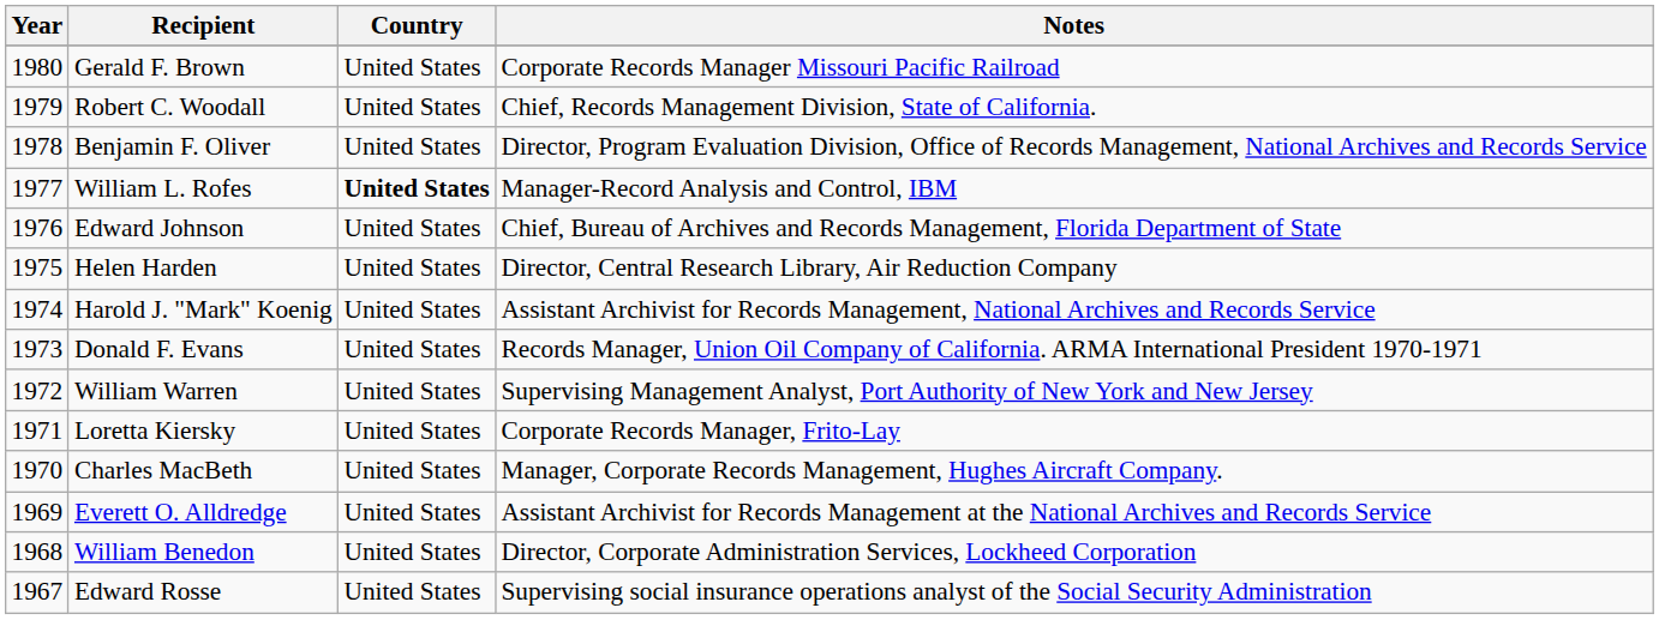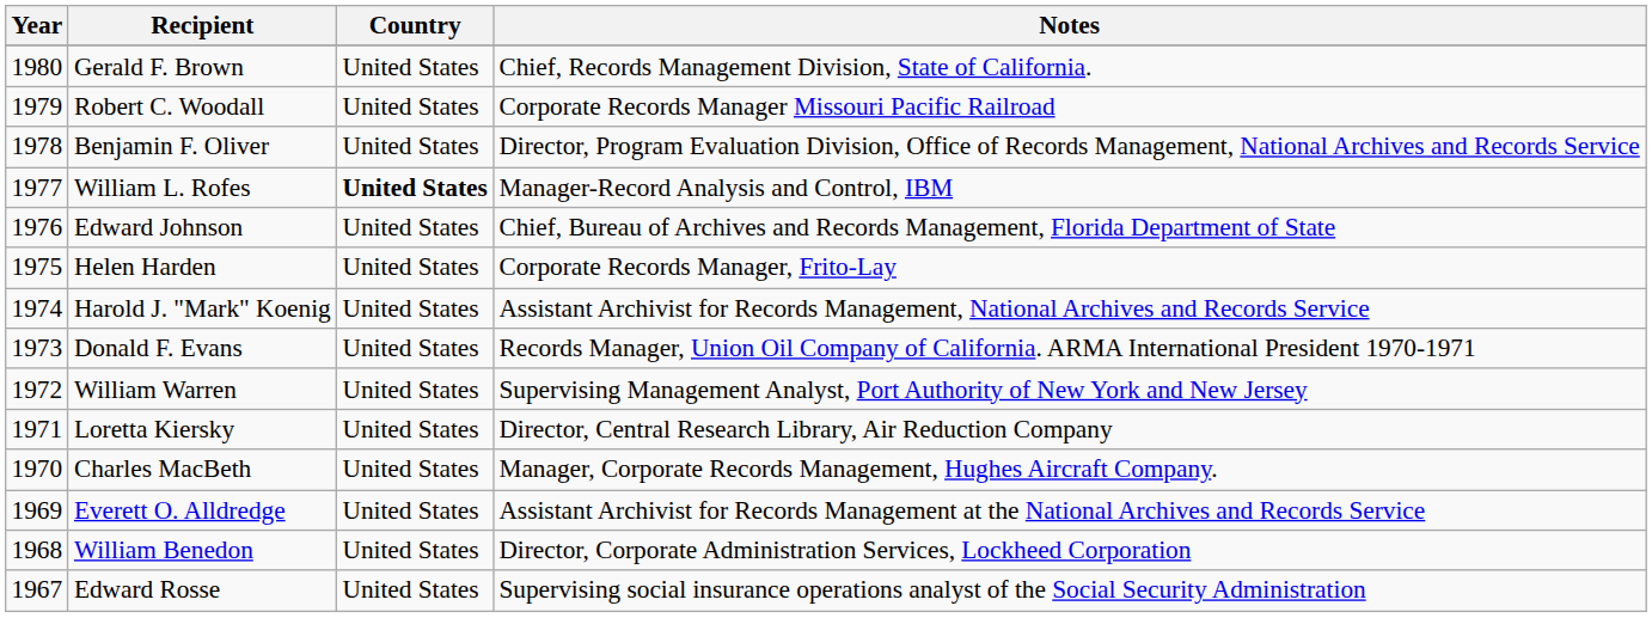Gerald F. Brown | Notes: Corporate Records Manager Missouri Pacific Railroad -> Chief, Records Management Division, State of California.
Robert C. Woodall | Notes: Chief, Records Management Division, State of California. -> Corporate Records Manager Missouri Pacific Railroad
Helen Harden | Notes: Director, Central Research Library, Air Reduction Company -> Corporate Records Manager, Frito-Lay
Loretta Kiersky | Notes: Corporate Records Manager, Frito-Lay -> Director, Central Research Library, Air Reduction Company
